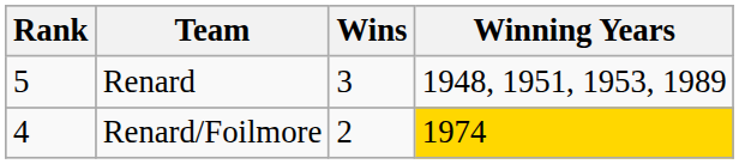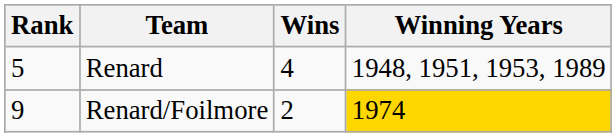Renard | Wins: 3 -> 4
Renard/Foilmore | Rank: 4 -> 9
